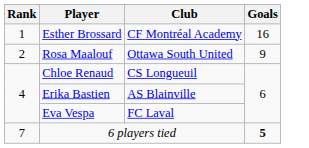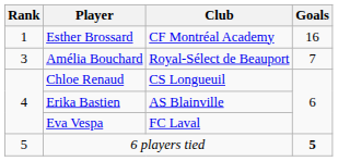- row: 2 | Rosa Maalouf | Ottawa South United | 9
+ row: 3 | Amélia Bouchard | Royal-Sélect de Beauport | 7
6 players tied | Rank: 7 -> 5
